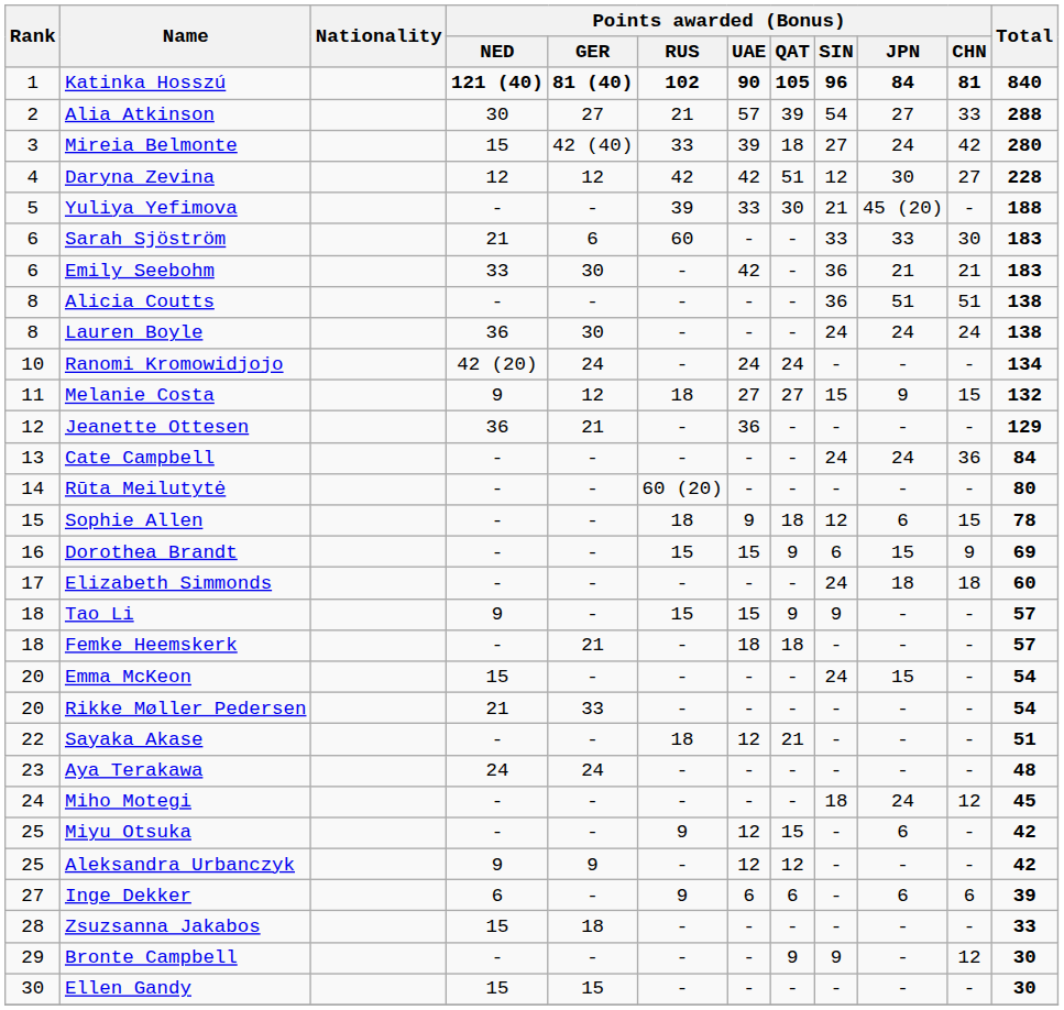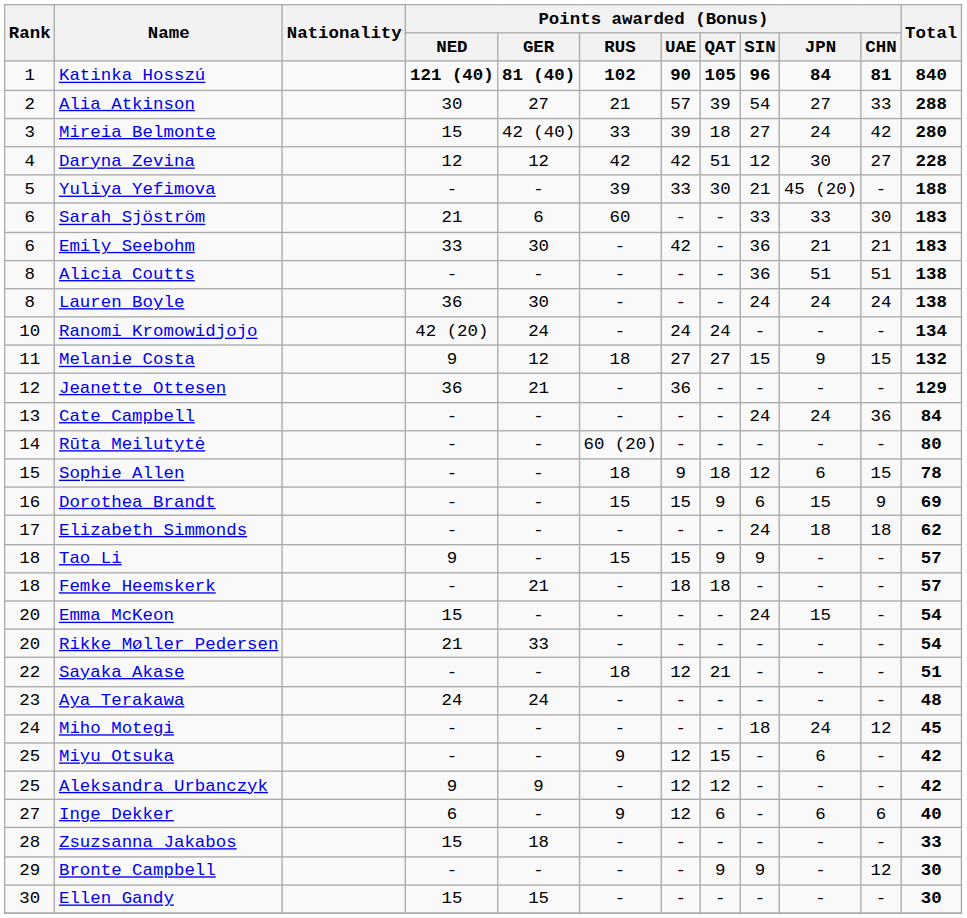Elizabeth Simmonds | Total: 60 -> 62
Inge Dekker | Points awarded (Bonus) / UAE: 6 -> 12
Inge Dekker | Total: 39 -> 40
